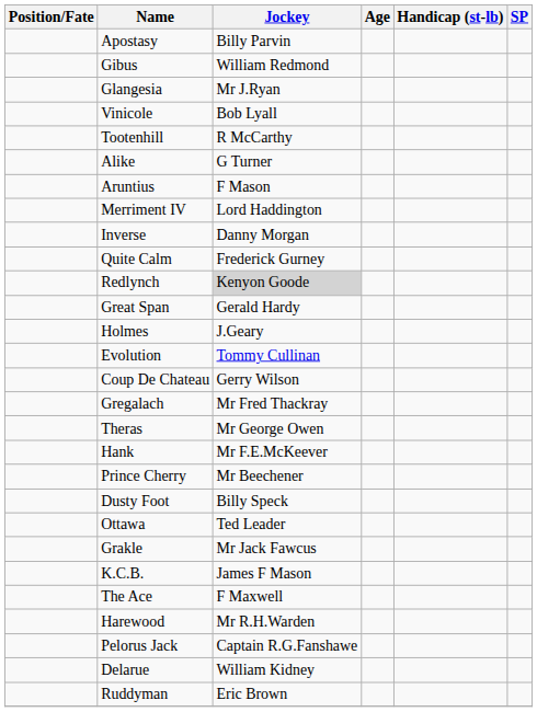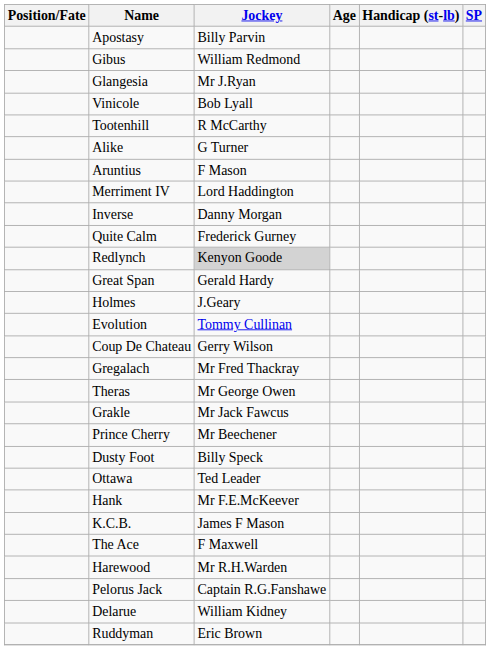rows swapped: Hank <-> Grakle
